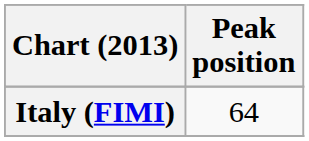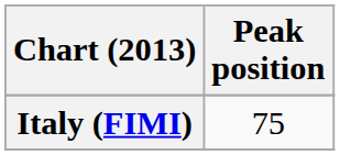Italy (FIMI) | Peak position: 64 -> 75
